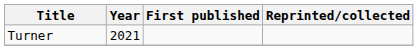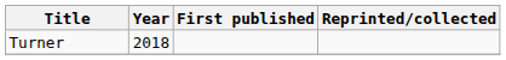Turner | Year: 2021 -> 2018
